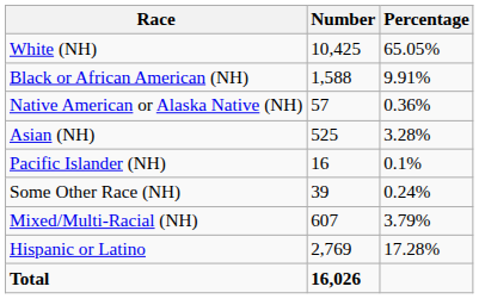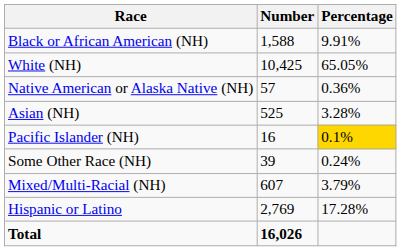rows swapped: White (NH) <-> Black or African American (NH)
Pacific Islander (NH) | Percentage: no background -> gold background
